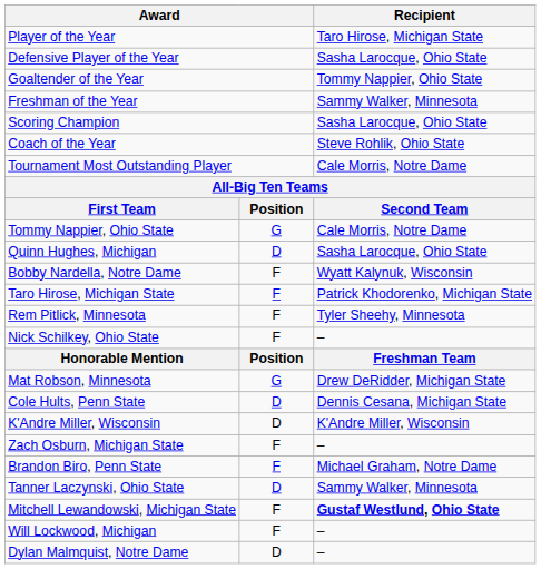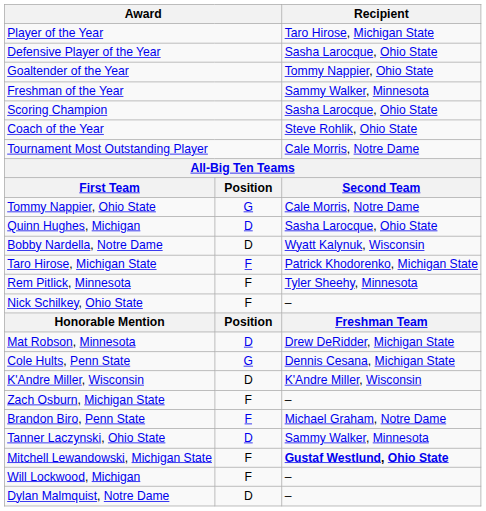Bobby Nardella, Notre Dame | column 2: F -> D
Mat Robson, Minnesota | column 2: G -> D
Cole Hults, Penn State | column 2: D -> G
